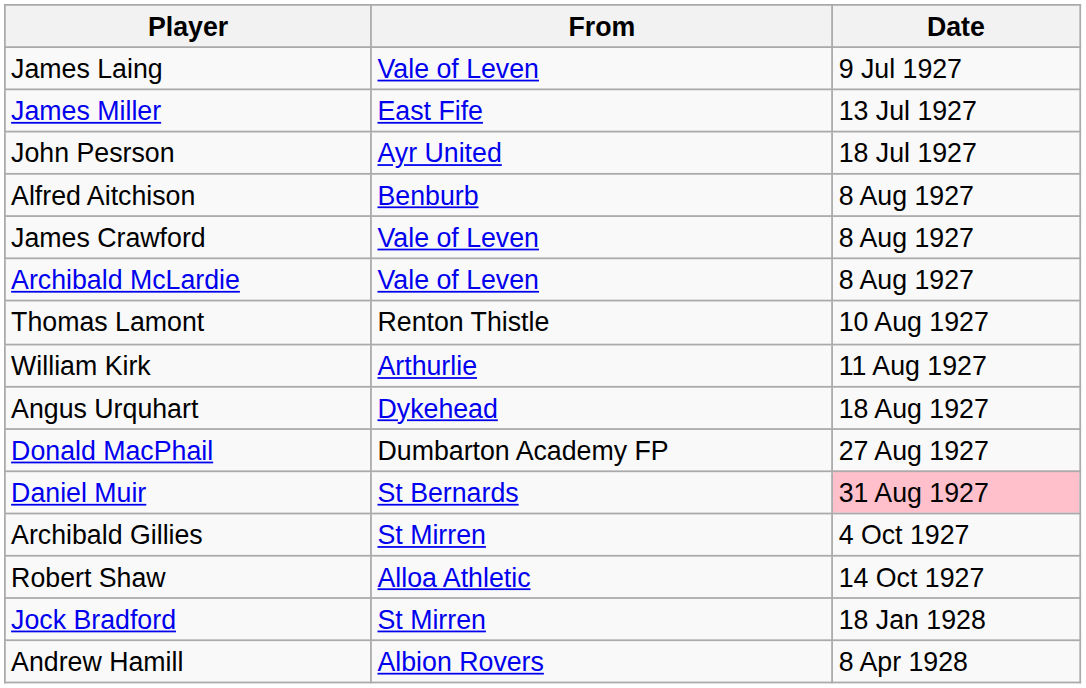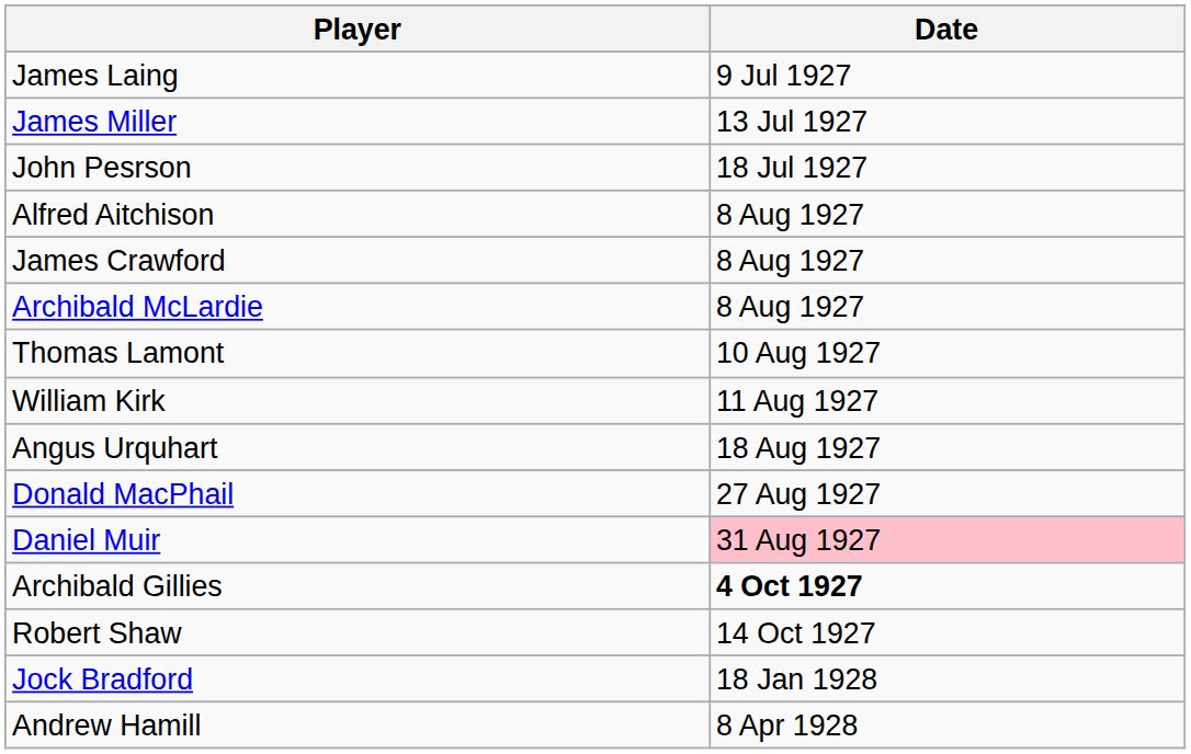- column: From | Vale of Leven | East Fife | Ayr United | Benburb | Vale of Leven | Vale of Leven | Renton Thistle | Arthurlie | Dykehead | Dumbarton Academy FP | St Bernards | St Mirren | Alloa Athletic | St Mirren | Albion Rovers
Archibald Gillies | Date: normal -> bold
